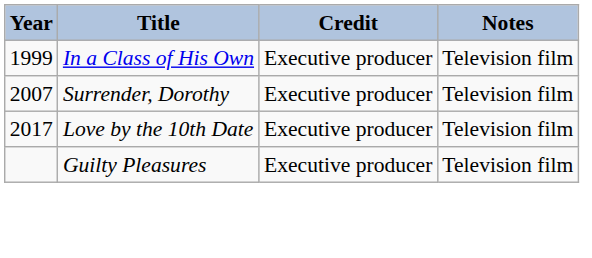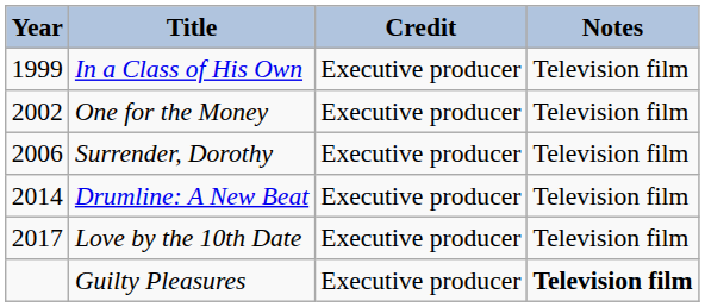+ row: 2002 | One for the Money | Executive producer | Television film
Surrender, Dorothy | Year: 2007 -> 2006
+ row: 2014 | Drumline: A New Beat | Executive producer | Television film
Guilty Pleasures | Notes: normal -> bold
